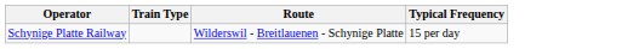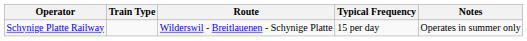+ column: Notes | Operates in summer only
